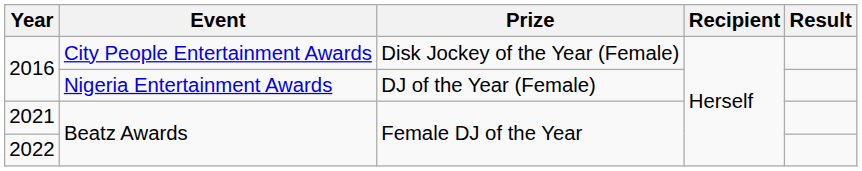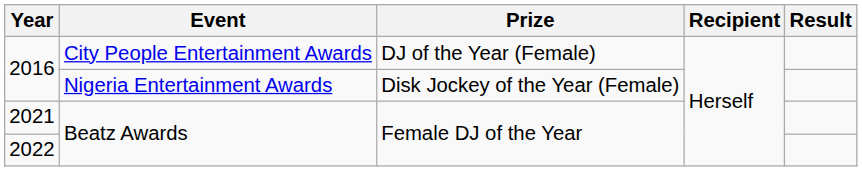2016 / City People Entertainment Awards | Prize: Disk Jockey of the Year (Female) -> DJ of the Year (Female)
2016 / Nigeria Entertainment Awards | Prize: DJ of the Year (Female) -> Disk Jockey of the Year (Female)
